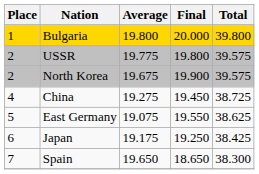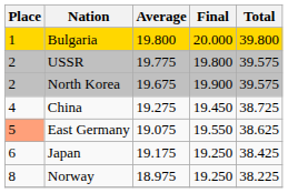East Germany | Place: no background -> lightsalmon background
- row: 7 | Spain | 19.650 | 18.650 | 38.300
+ row: 8 | Norway | 18.975 | 19.250 | 38.225
